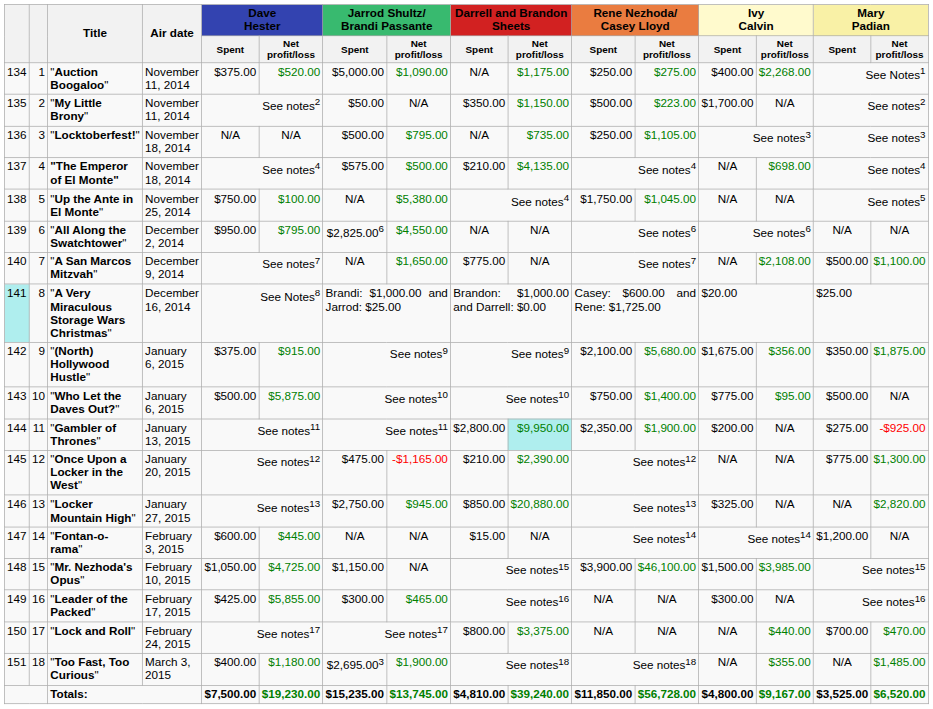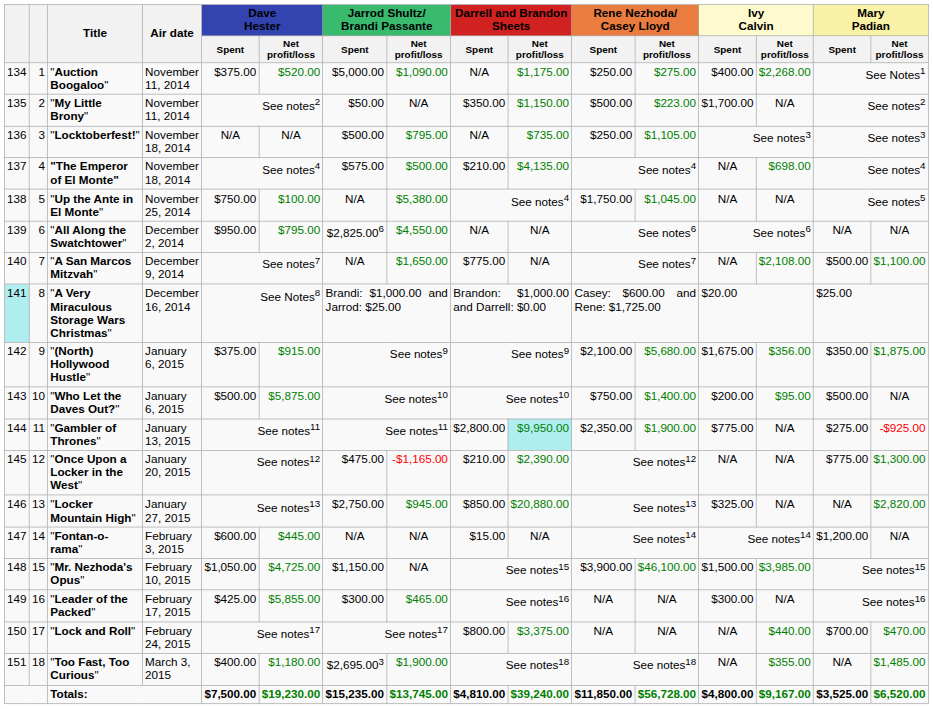"Who Let the Daves Out?" | Ivy Calvin / Spent: $775.00 -> $200.00
"Gambler of Thrones" | Ivy Calvin / Spent: $200.00 -> $775.00
